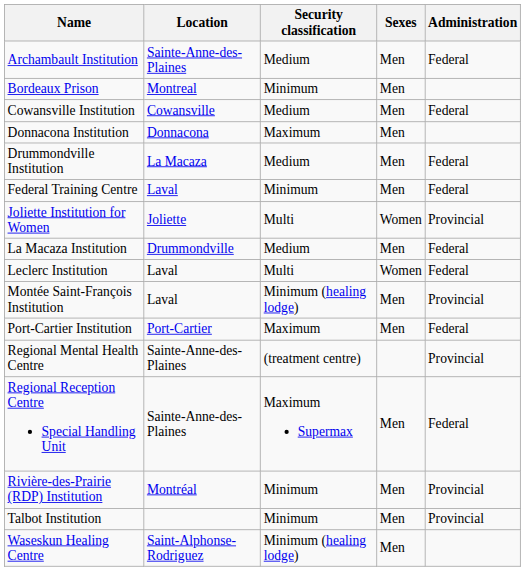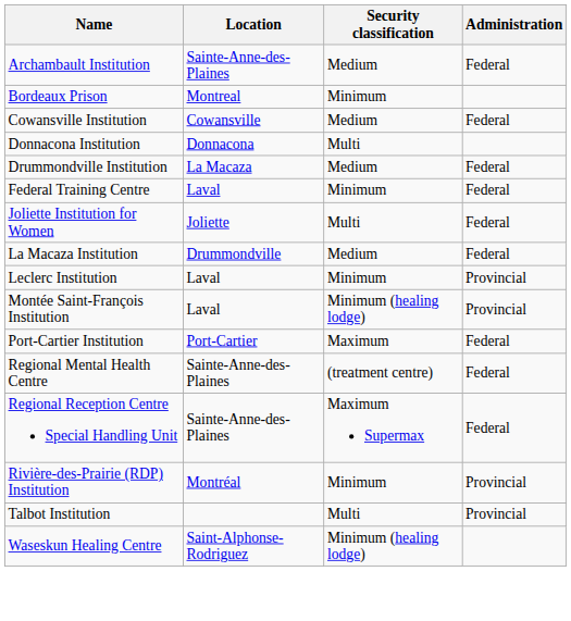- column: Sexes | Men | Men | Men | Men | Men | Men | Women | Men | Women | Men | Men | Men | Men | Men | Men
Donnacona Institution | Security classification: Maximum -> Multi
Joliette Institution for Women | Administration: Provincial -> Federal
Leclerc Institution | Security classification: Multi -> Minimum
Leclerc Institution | Administration: Federal -> Provincial
Regional Mental Health Centre | Administration: Provincial -> Federal
Talbot Institution | Security classification: Minimum -> Multi
